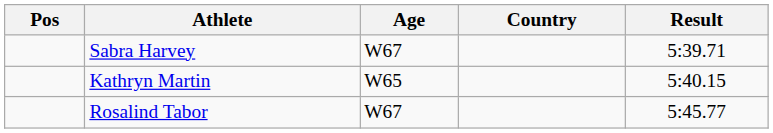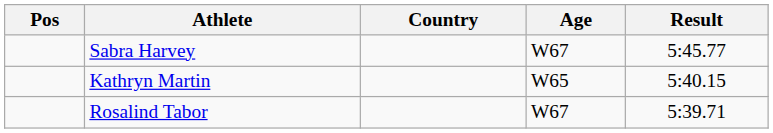columns swapped: Age <-> Country
Sabra Harvey | Result: 5:39.71 -> 5:45.77
Rosalind Tabor | Result: 5:45.77 -> 5:39.71
